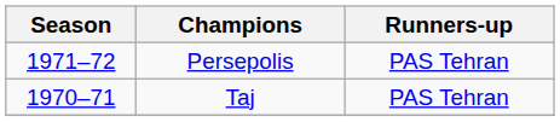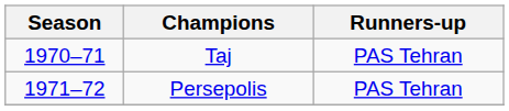rows swapped: Taj <-> Persepolis
